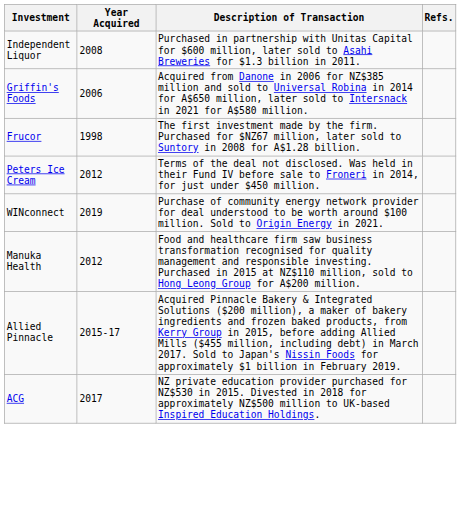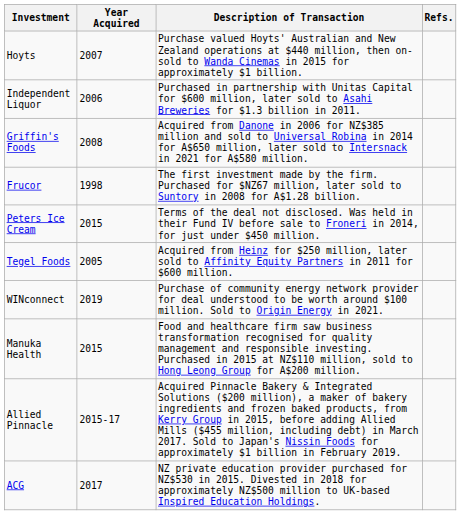+ row: Hoyts | 2007 | Purchase valued Hoyts' Australian and New Zealand operations at $440 million, then on-sold to Wanda Cinemas in 2015 for approximately $1 billion.
Independent Liquor | Year Acquired: 2008 -> 2006
Griffin's Foods | Year Acquired: 2006 -> 2008
Peters Ice Cream | Year Acquired: 2012 -> 2015
+ row: Tegel Foods | 2005 | Acquired from Heinz for $250 million, later sold to Affinity Equity Partners in 2011 for $600 million.
Manuka Health | Year Acquired: 2012 -> 2015
